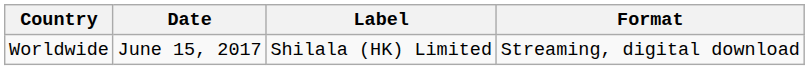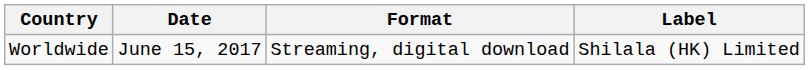columns swapped: Format <-> Label
